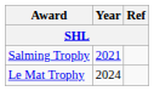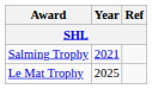Le Mat Trophy | Year: 2024 -> 2025
